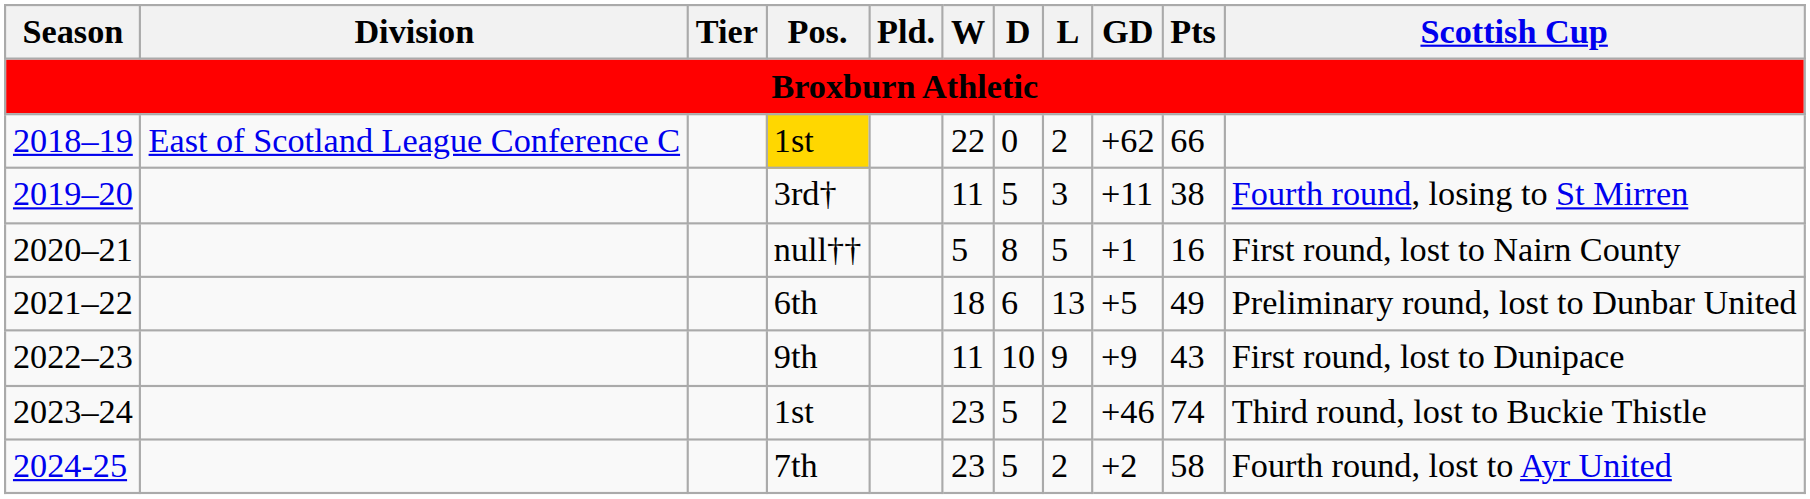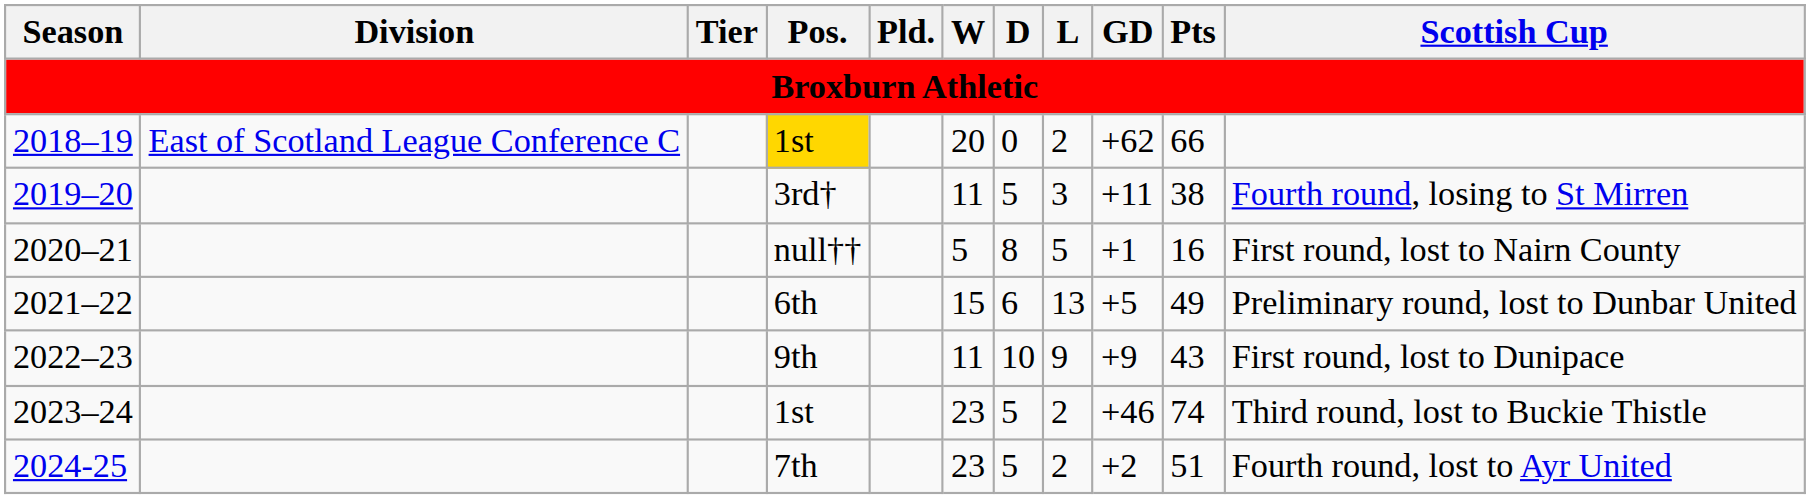2018–19 | W: 22 -> 20
2021–22 | W: 18 -> 15
2024-25 | Pts: 58 -> 51
